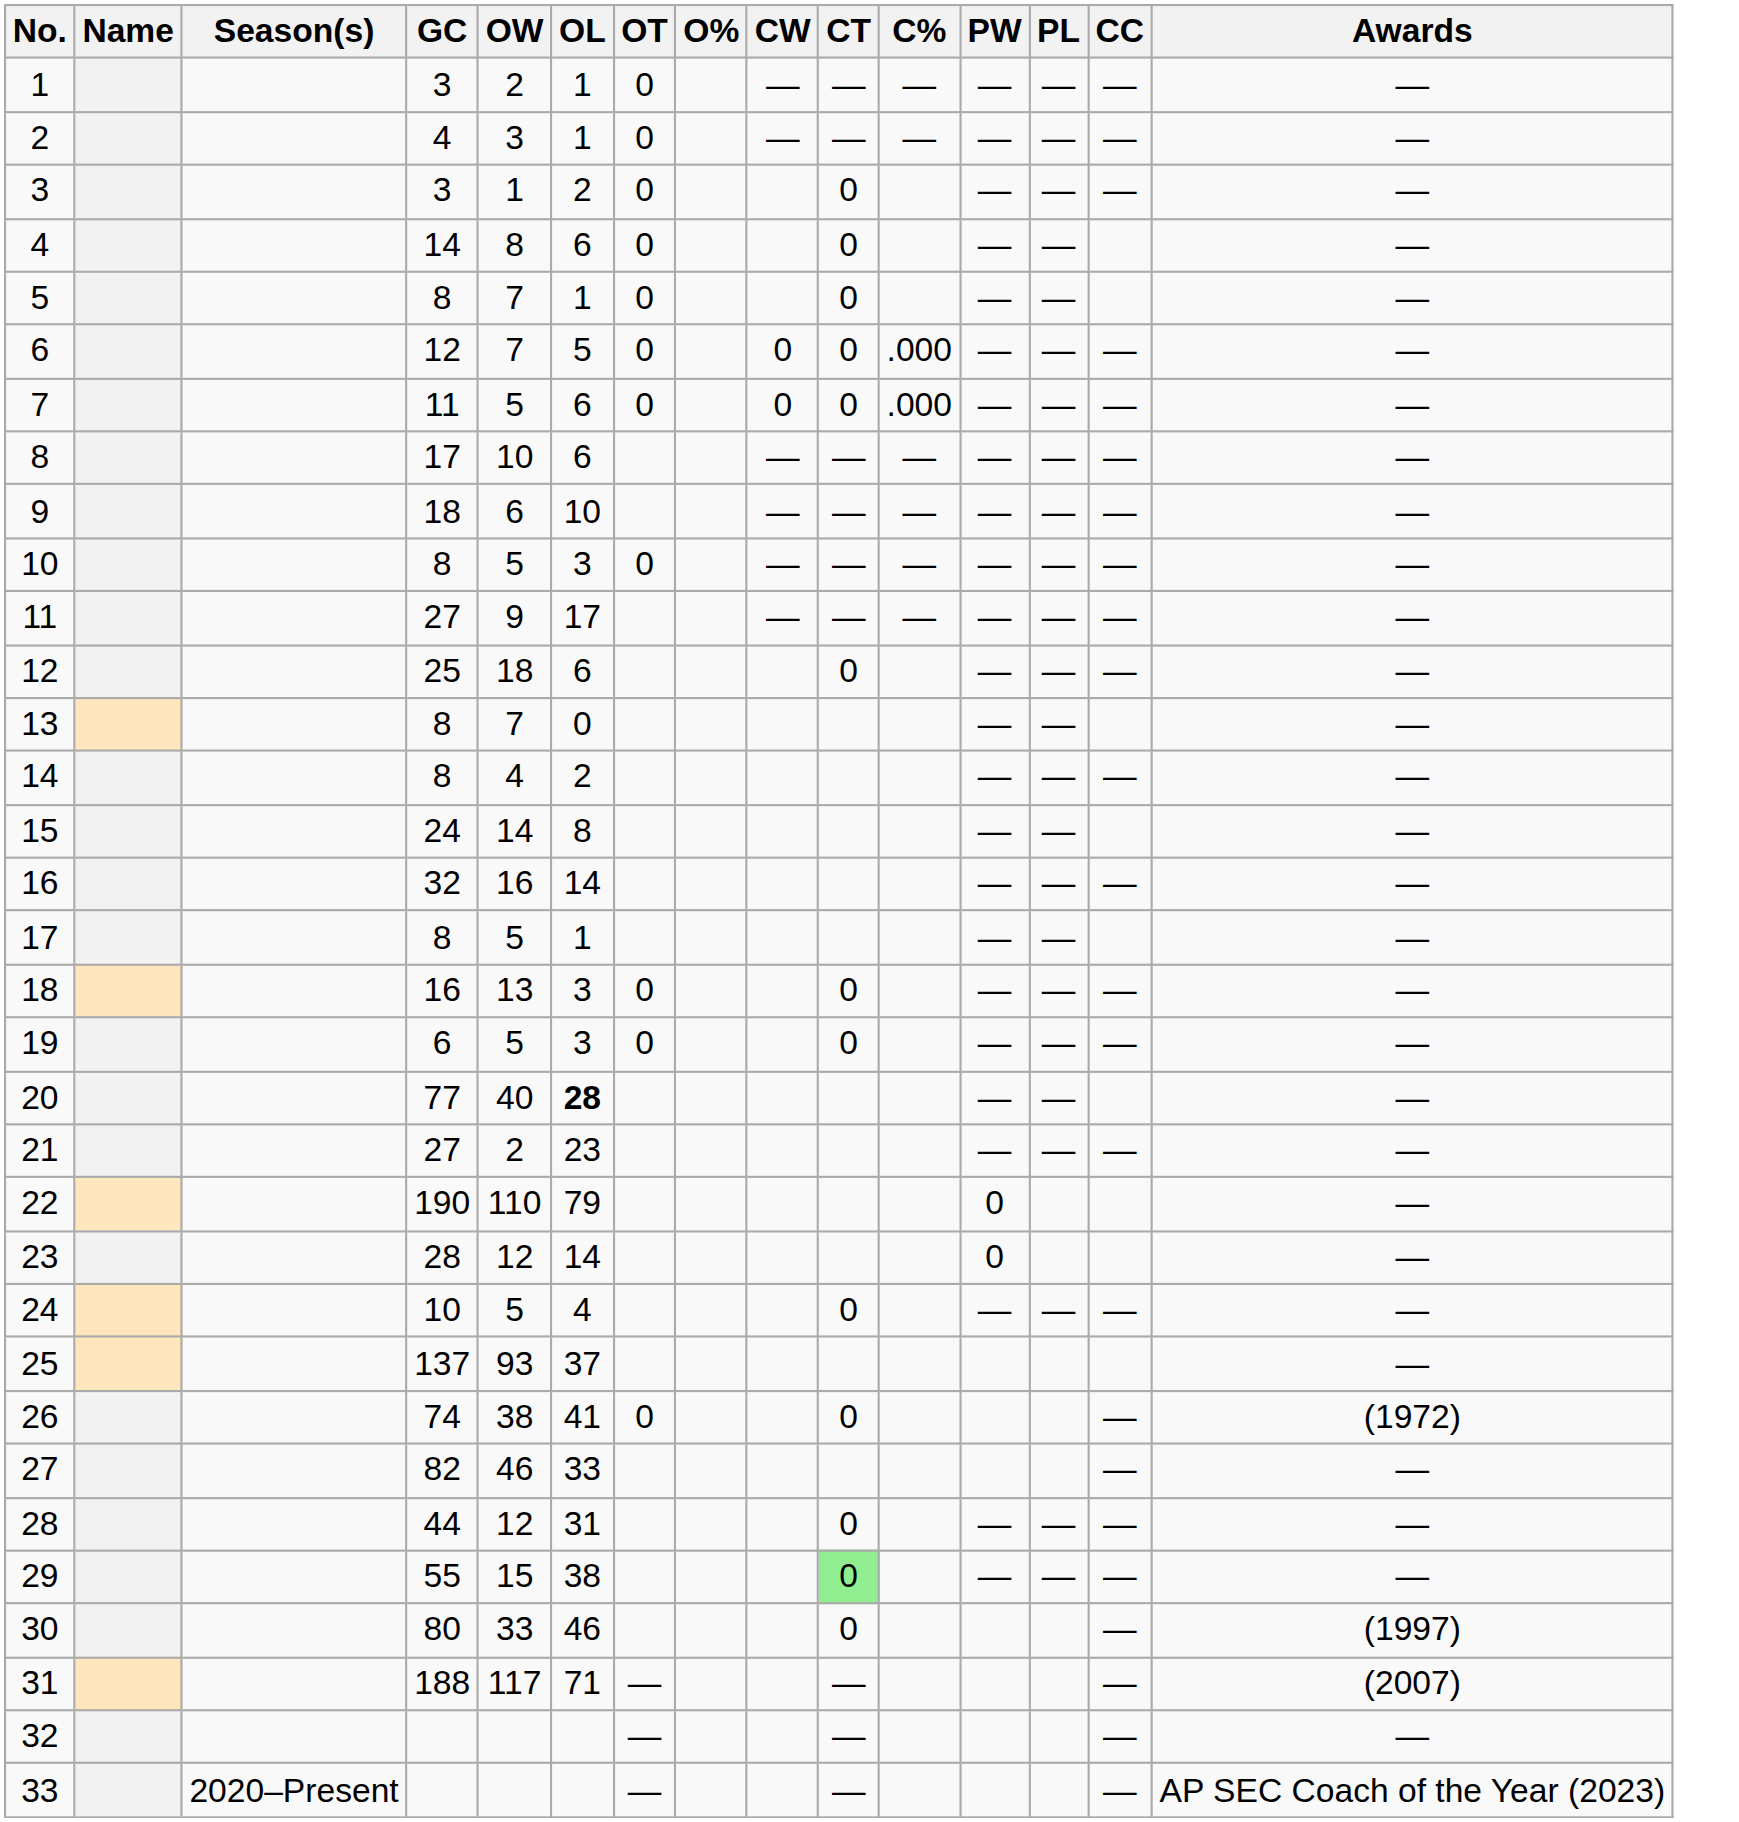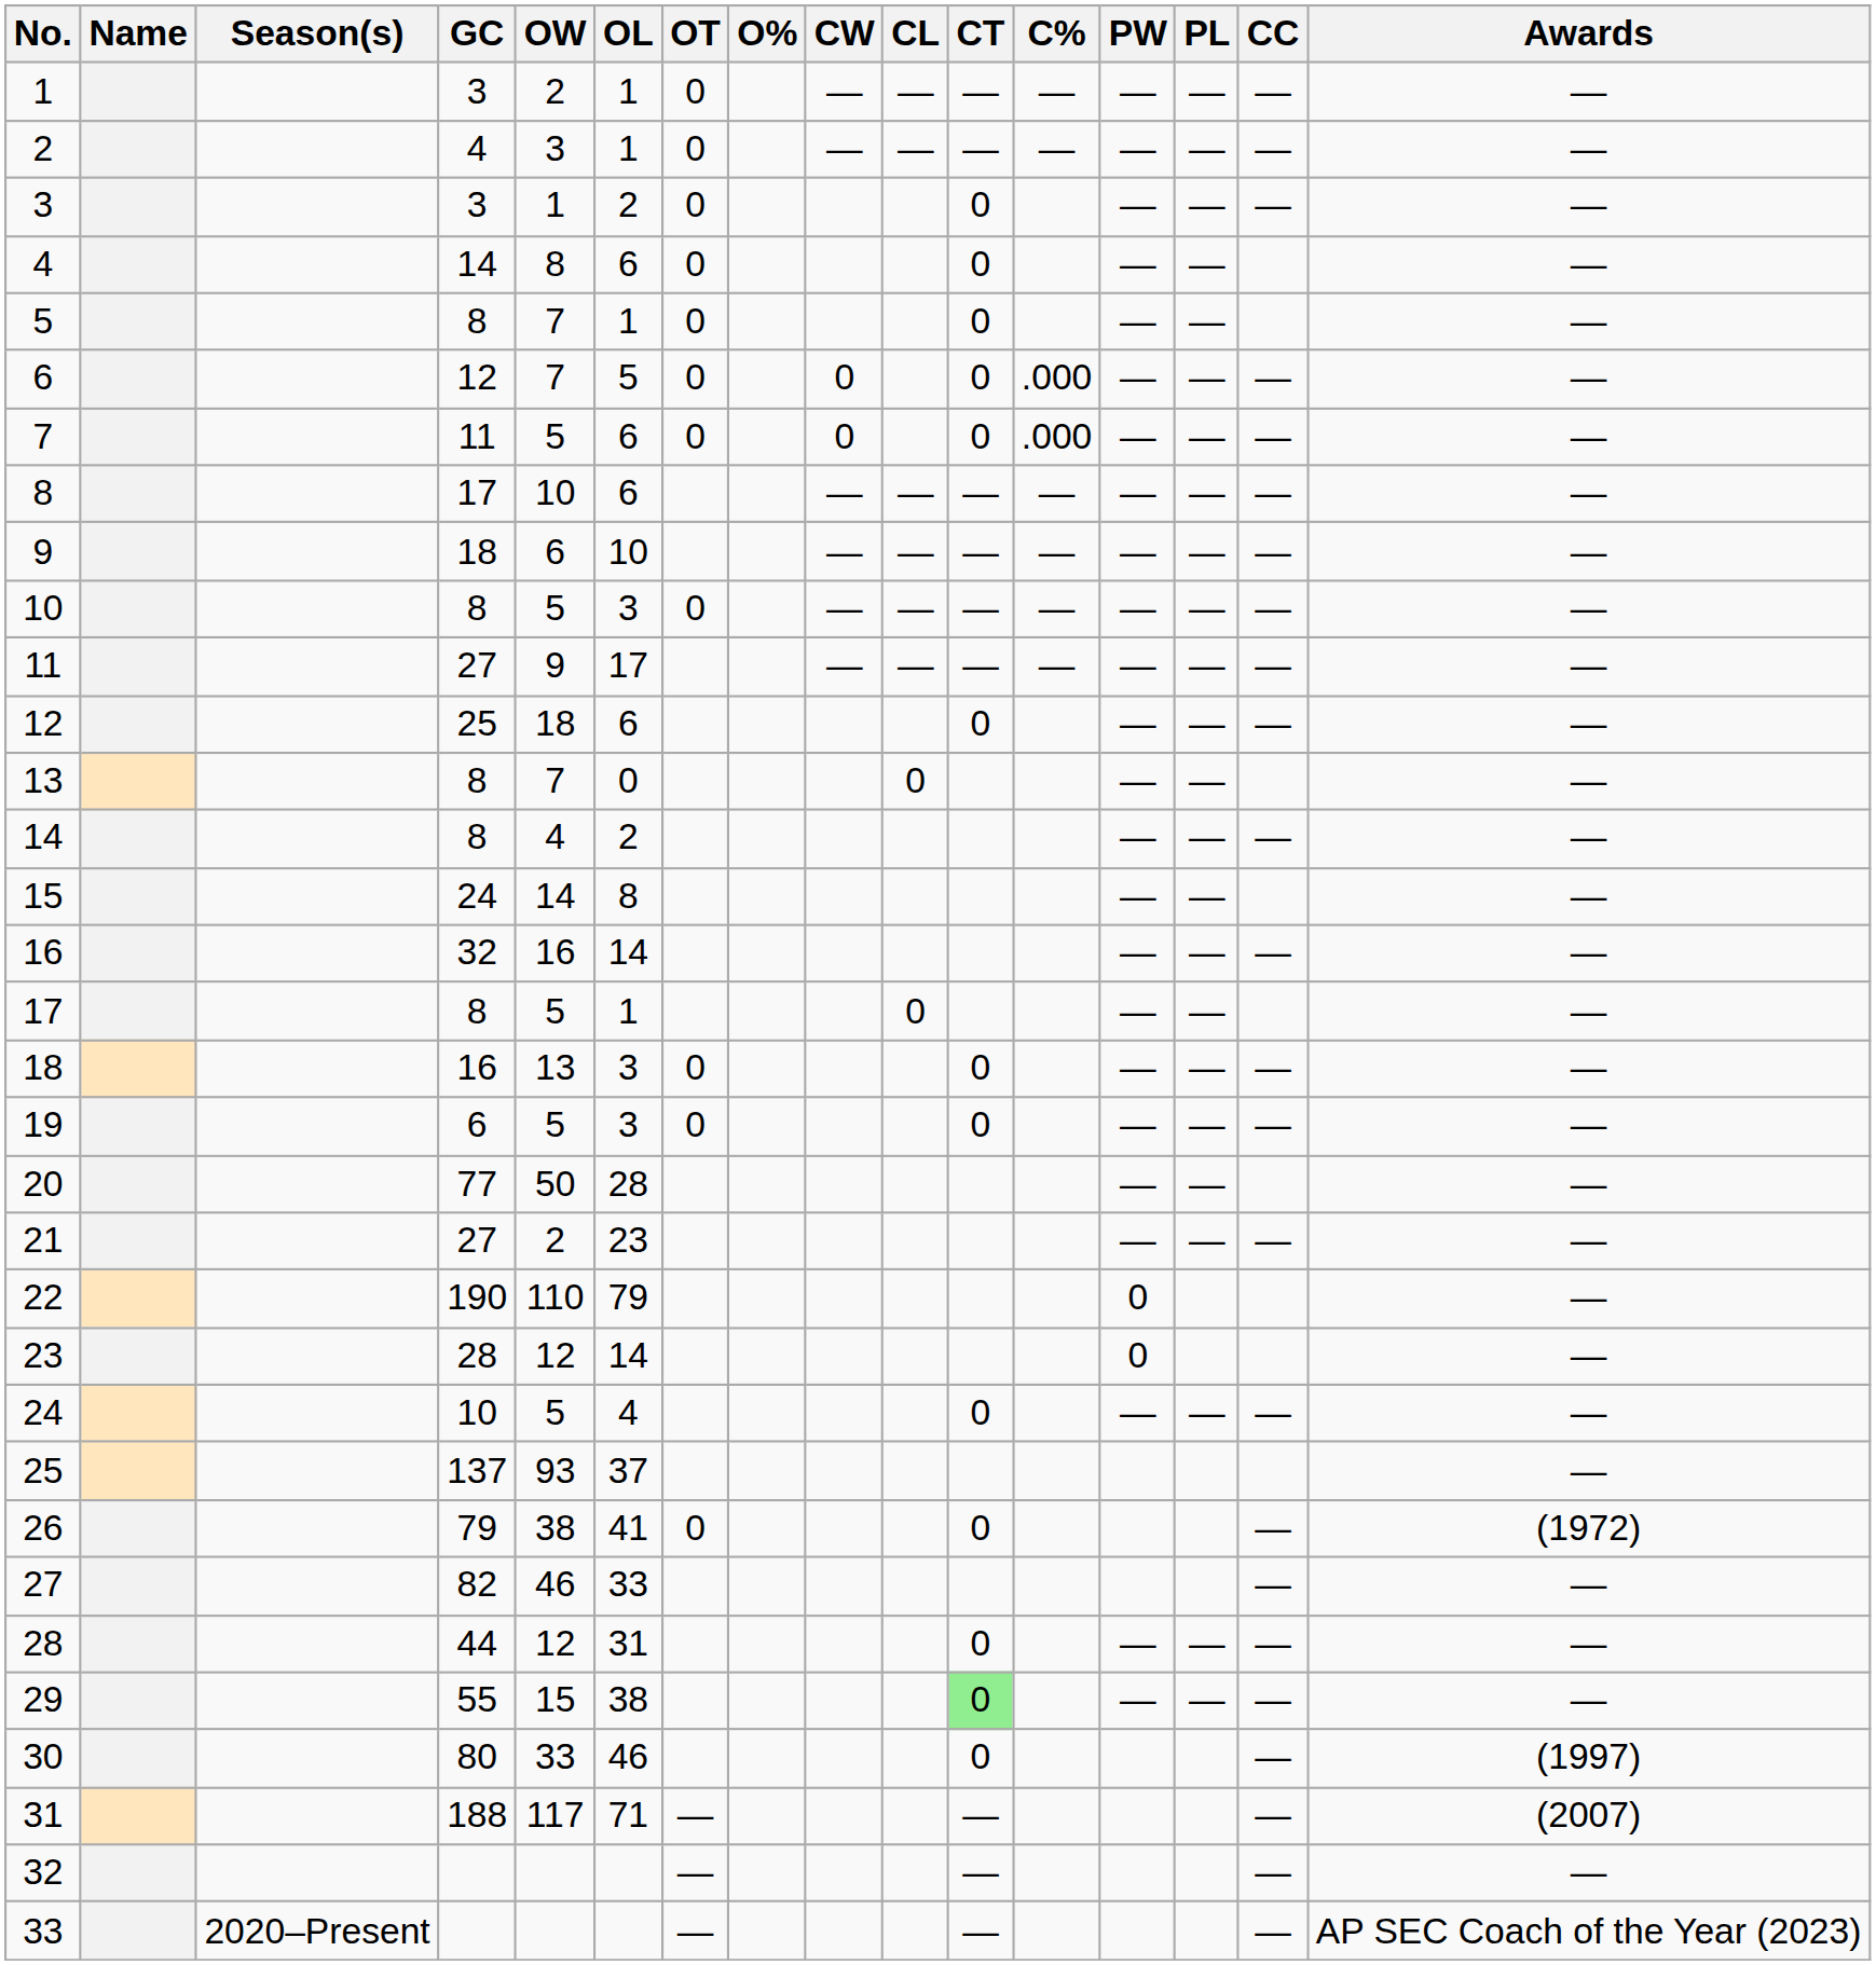+ column: CL | — | — | — | — | — | — | 0 | 0
20 | OW: 40 -> 50
20 | OL: bold -> normal
26 | GC: 74 -> 79
